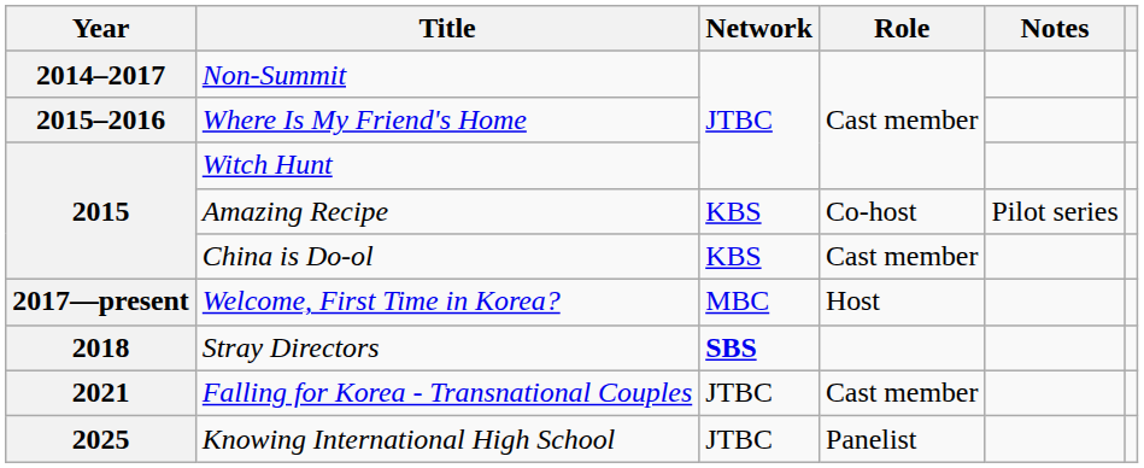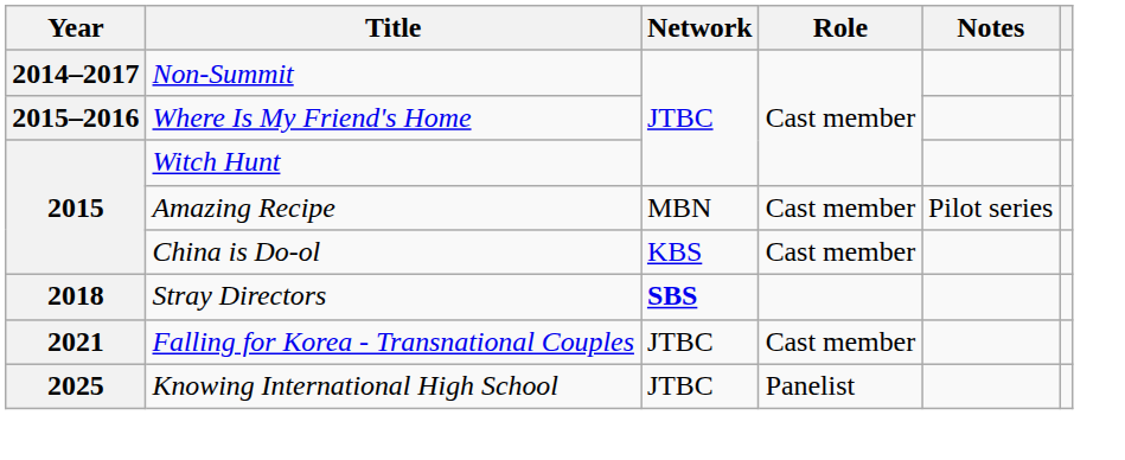Amazing Recipe | Network: KBS -> MBN
Amazing Recipe | Role: Co-host -> Cast member
- row: 2017—present | Welcome, First Time in Korea? | MBC | Host
